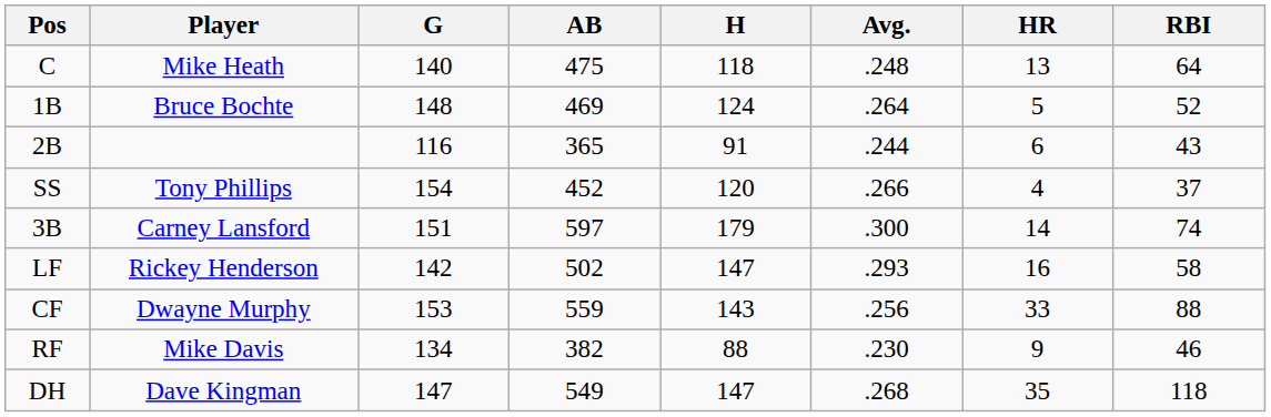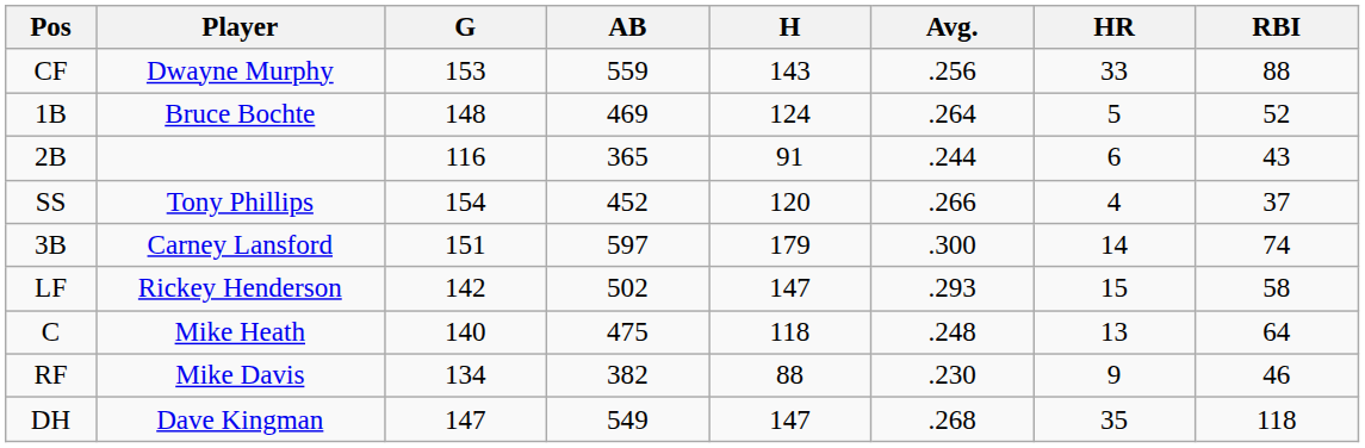rows swapped: C <-> CF
LF | HR: 16 -> 15
